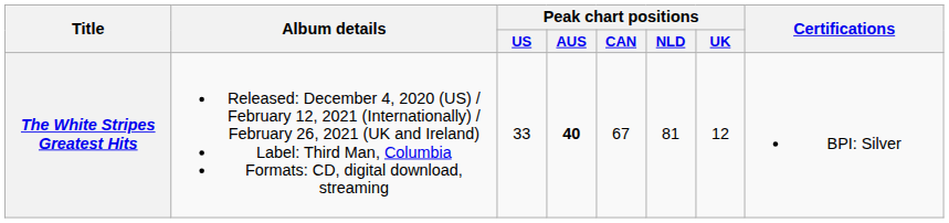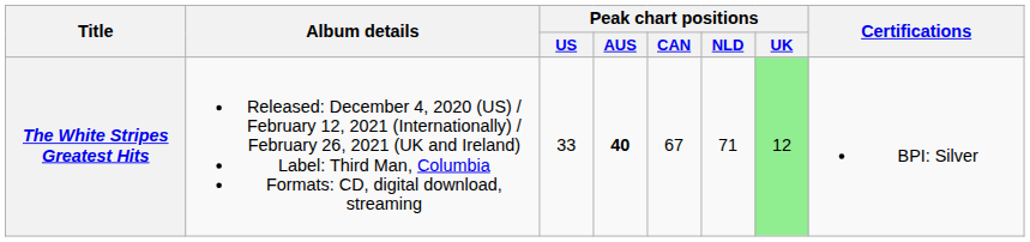The White Stripes Greatest Hits | Peak chart positions / NLD: 81 -> 71
The White Stripes Greatest Hits | Peak chart positions / UK: no background -> lightgreen background
